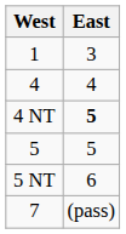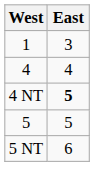- row: 7 | (pass)
